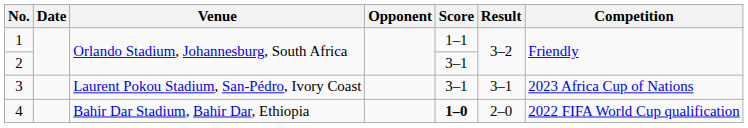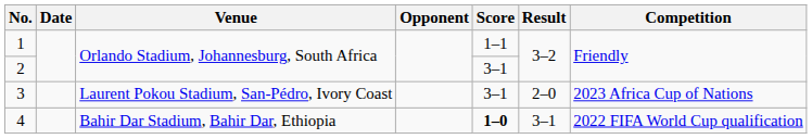3 | Result: 3–1 -> 2–0
4 | Result: 2–0 -> 3–1
